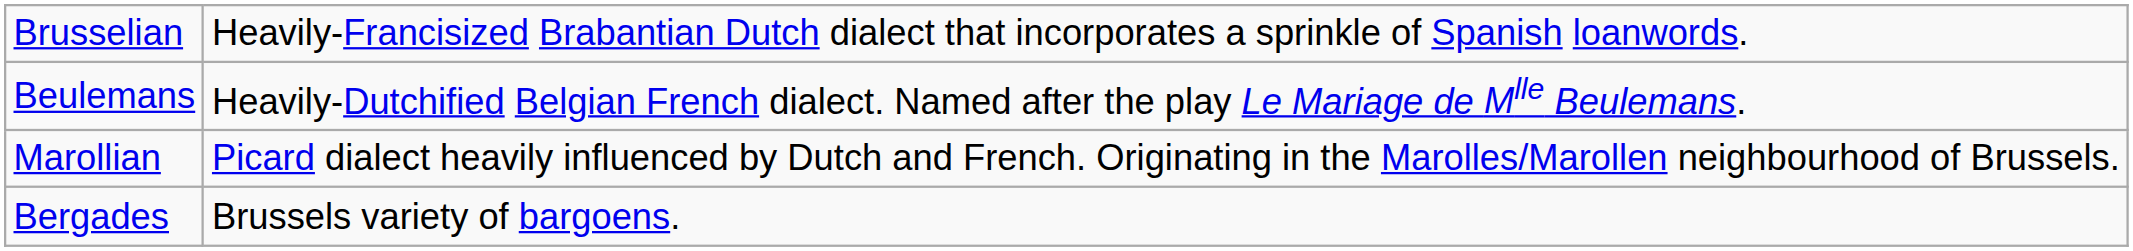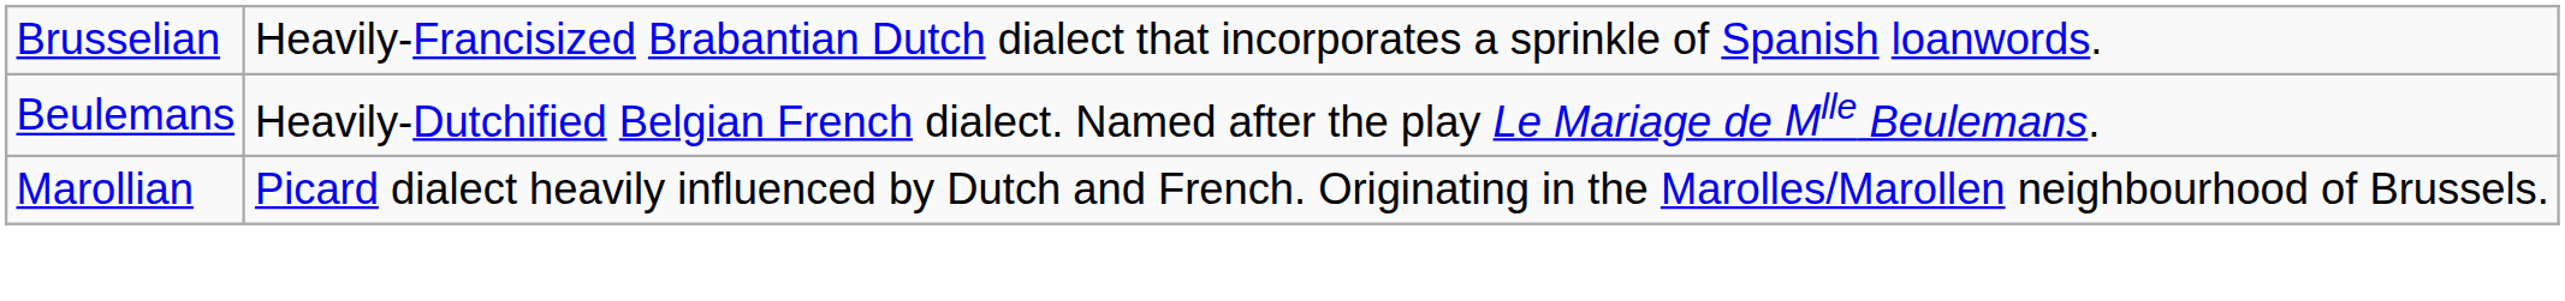- row: Bergades | Brussels variety of bargoens.
